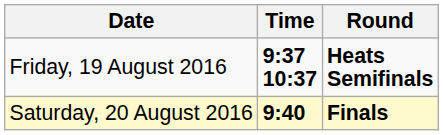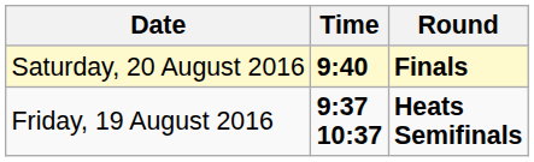rows swapped: Friday, 19 August 2016 <-> Saturday, 20 August 2016
